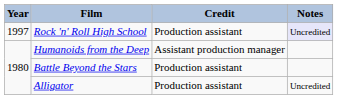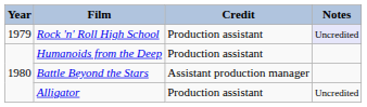Rock 'n' Roll High School | Year: 1997 -> 1979
Humanoids from the Deep | Credit: Assistant production manager -> Production assistant
Battle Beyond the Stars | Credit: Production assistant -> Assistant production manager
